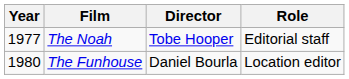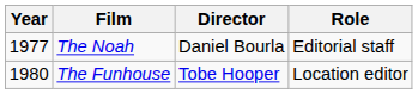The Noah | Director: Tobe Hooper -> Daniel Bourla
The Funhouse | Director: Daniel Bourla -> Tobe Hooper
